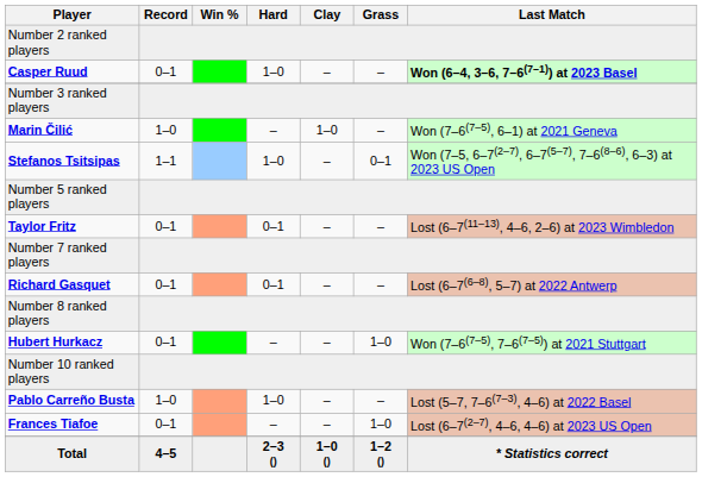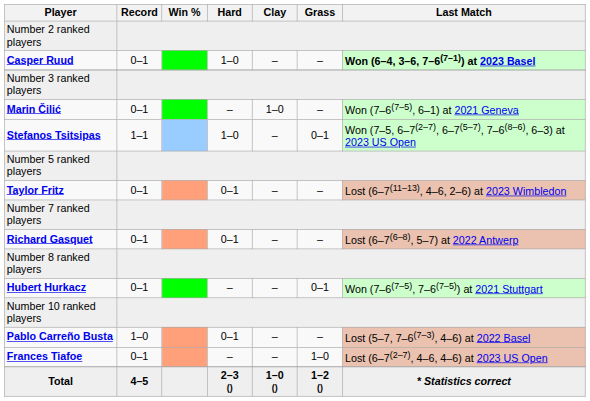Marin Čilić | Record: 1–0 -> 0–1
Hubert Hurkacz | Grass: 1–0 -> 0–1
Pablo Carreño Busta | Hard: 1–0 -> 0–1
